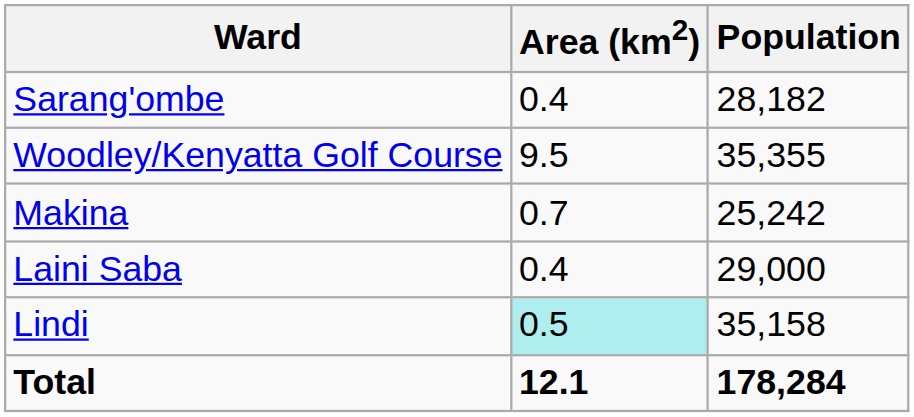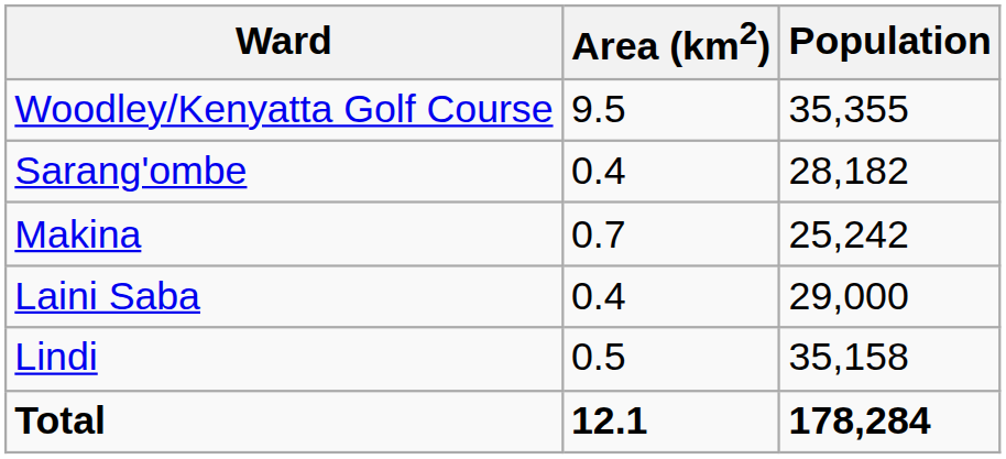rows swapped: Sarang'ombe <-> Woodley/Kenyatta Golf Course
Lindi | Area (km2): paleturquoise background -> no background
